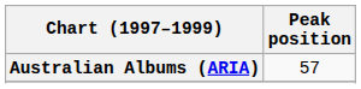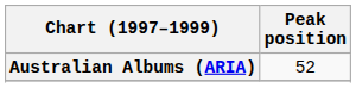Australian Albums (ARIA) | Peak position: 57 -> 52
